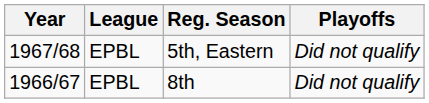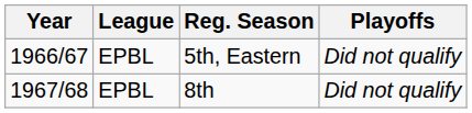5th, Eastern | Year: 1967/68 -> 1966/67
8th | Year: 1966/67 -> 1967/68
